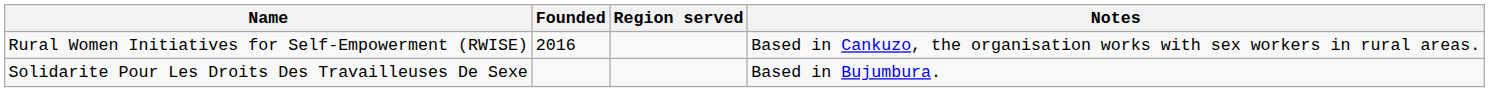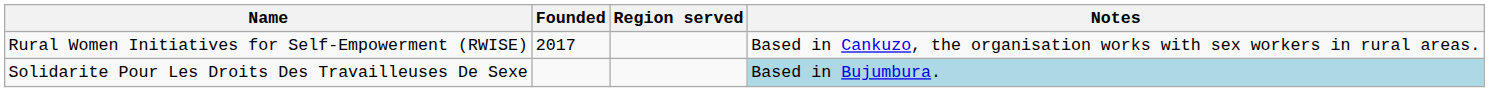Rural Women Initiatives for Self-Empowerment (RWISE) | Founded: 2016 -> 2017
Solidarite Pour Les Droits Des Travailleuses De Sexe | Notes: no background -> lightblue background
